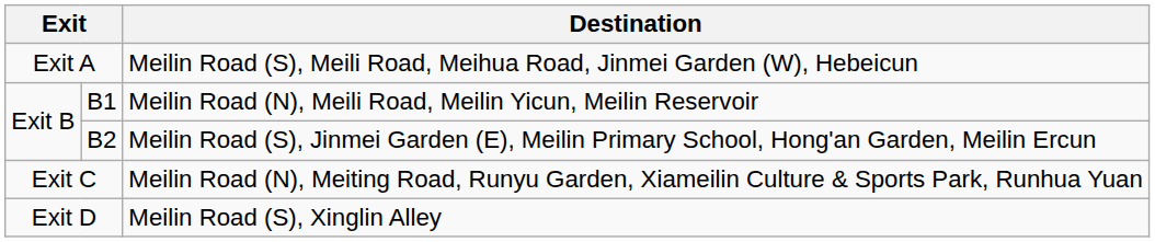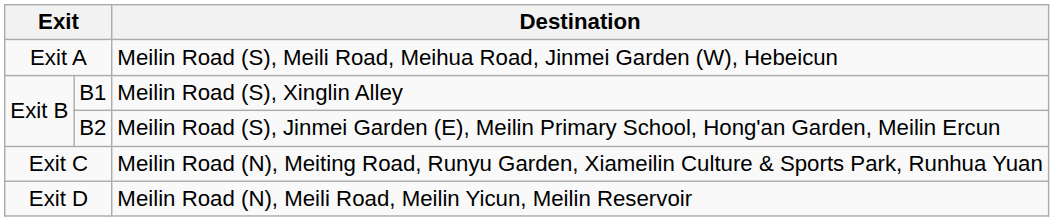B1 | Destination: Meilin Road (N), Meili Road, Meilin Yicun, Meilin Reservoir -> Meilin Road (S), Xinglin Alley
Exit D | Destination: Meilin Road (S), Xinglin Alley -> Meilin Road (N), Meili Road, Meilin Yicun, Meilin Reservoir
